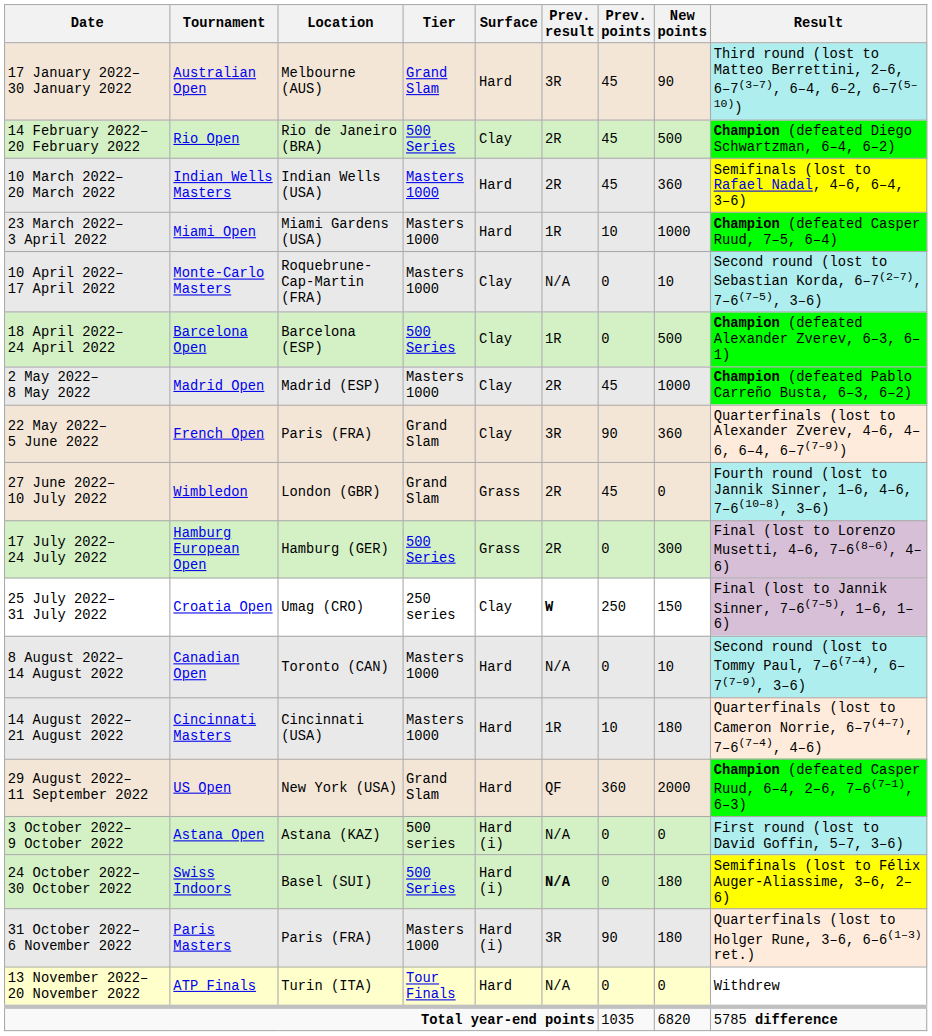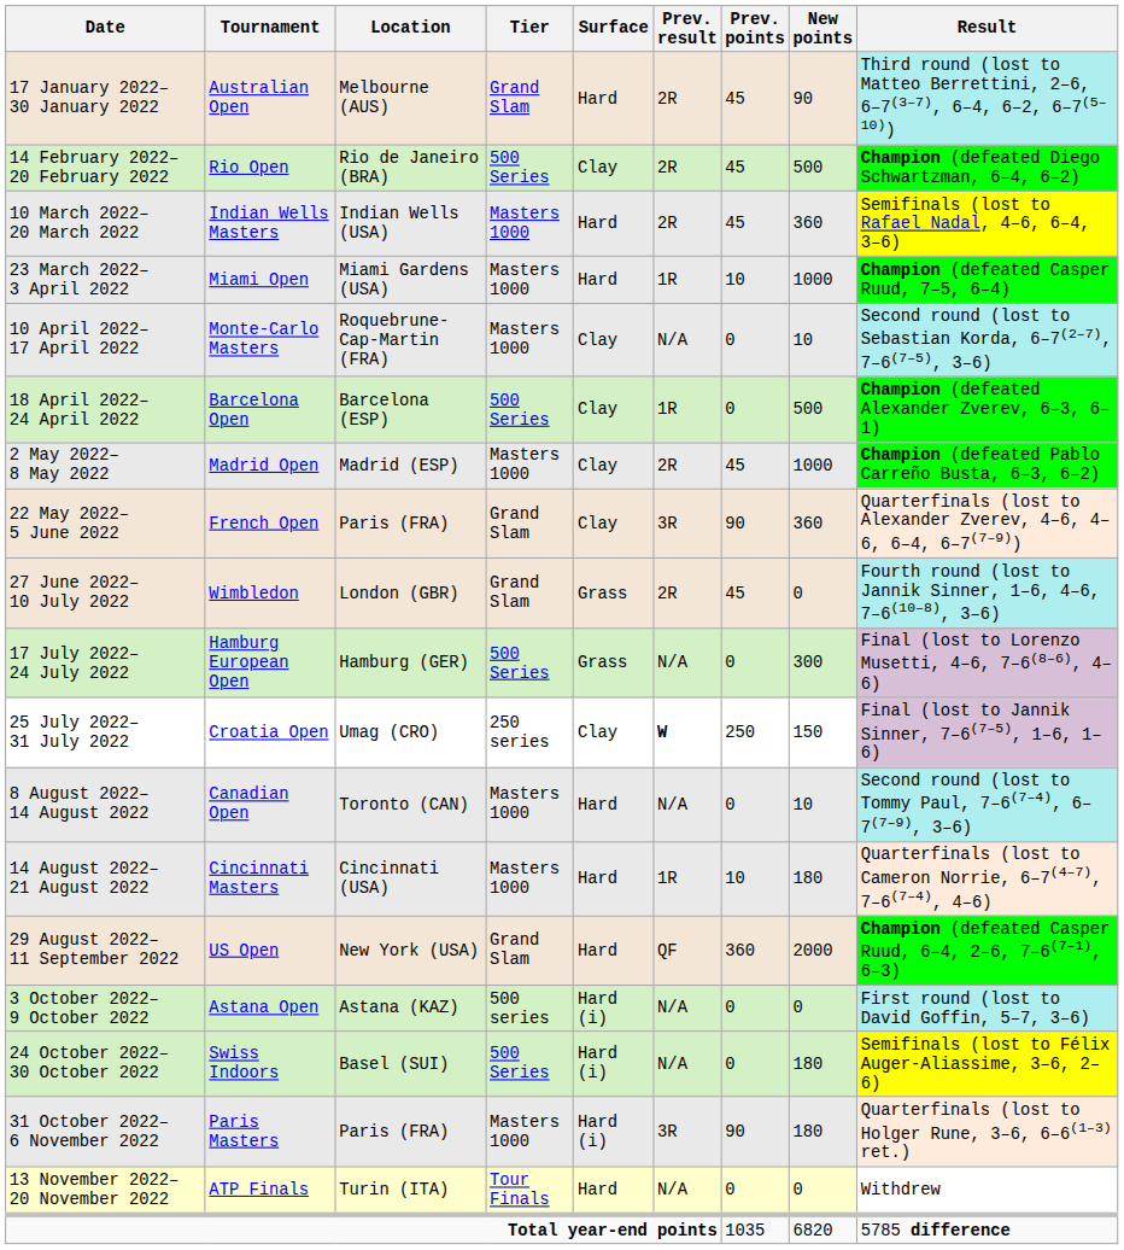17 January 2022– 30 January 2022 | Prev. result: 3R -> 2R
17 July 2022– 24 July 2022 | Prev. result: 2R -> N/A
24 October 2022– 30 October 2022 | Prev. result: bold -> normal
